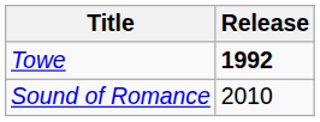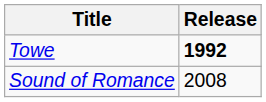Sound of Romance | Release: 2010 -> 2008
